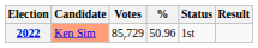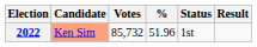2022 | Votes: 85,729 -> 85,732
2022 | %: 50.96 -> 51.96
